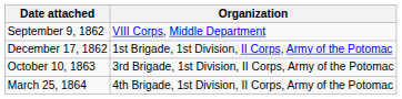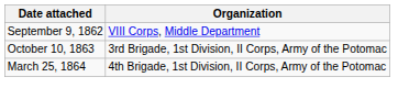- row: December 17, 1862 | 1st Brigade, 1st Division, II Corps, Army of the Potomac
